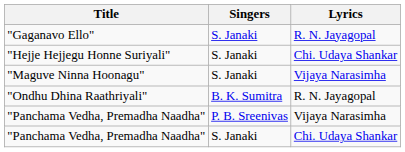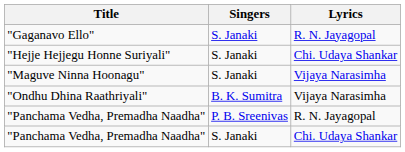"Ondhu Dhina Raathriyali" | Lyrics: R. N. Jayagopal -> Vijaya Narasimha
"Panchama Vedha, Premadha Naadha" / P. B. Sreenivas | Lyrics: Vijaya Narasimha -> R. N. Jayagopal
